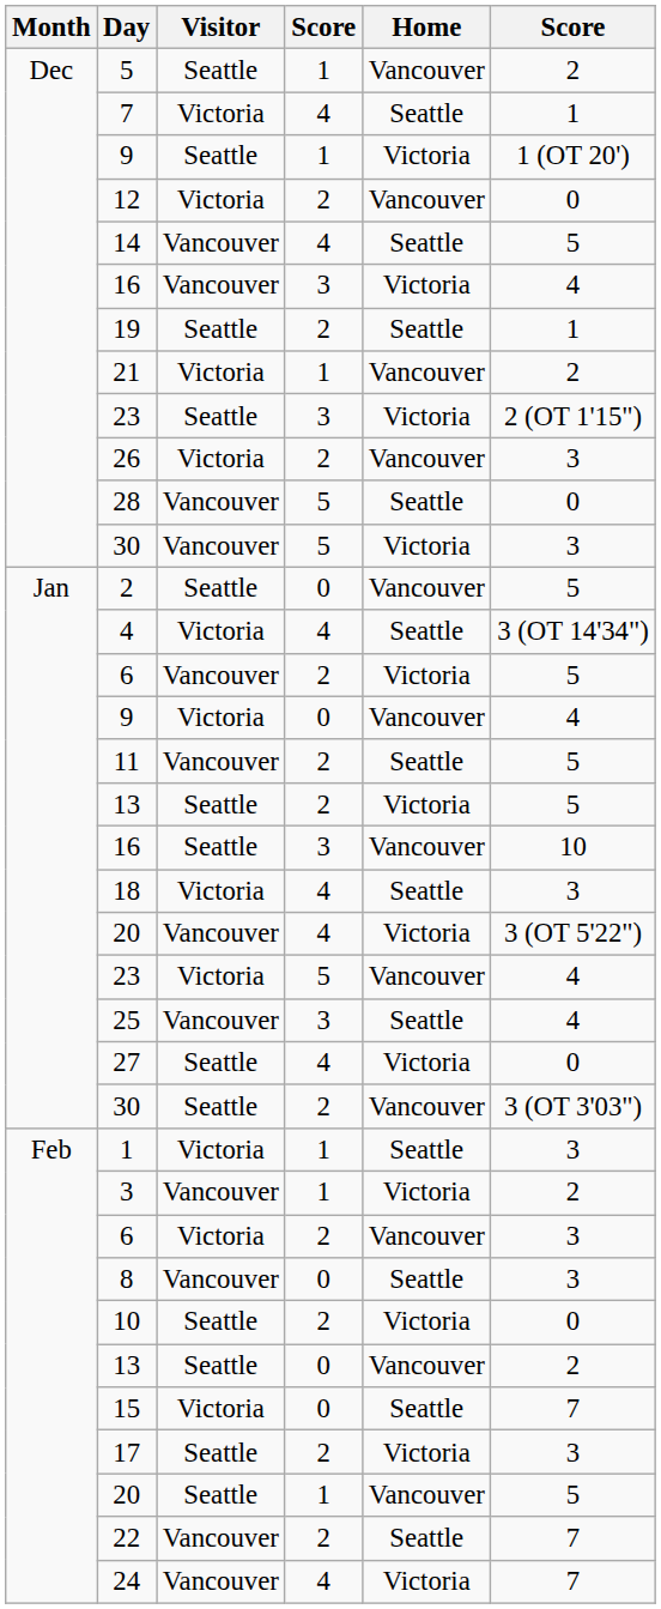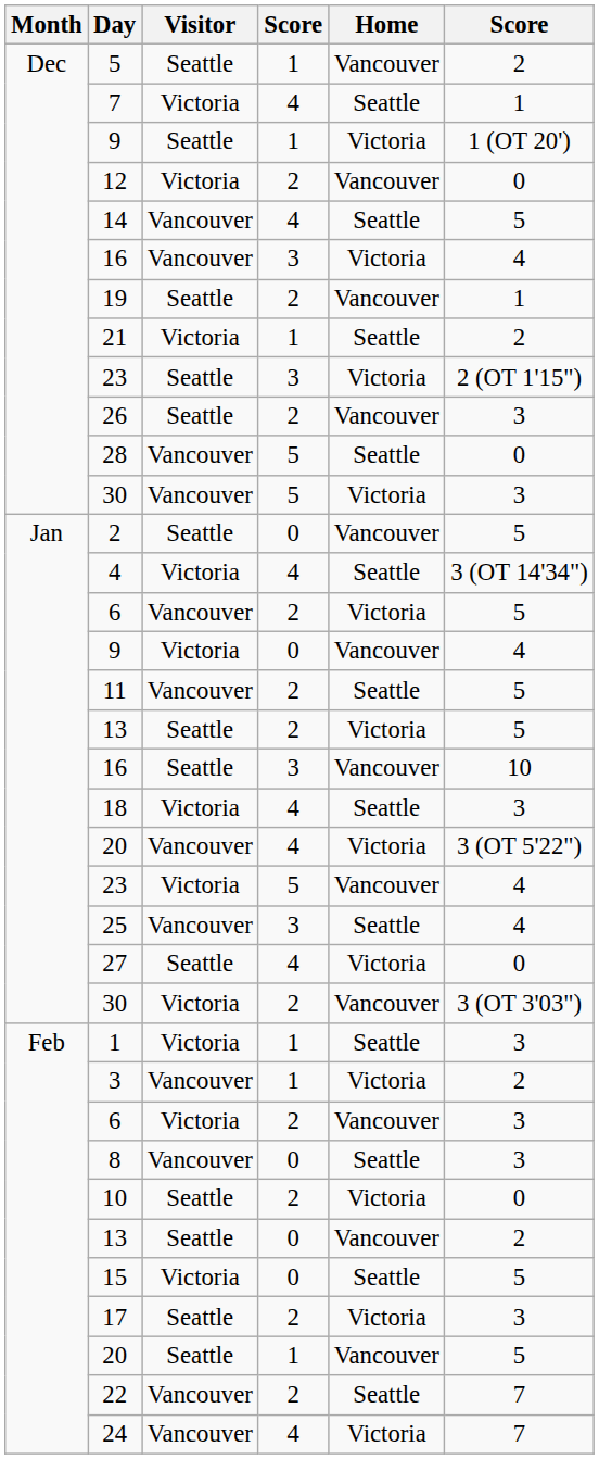19 | Home: Seattle -> Vancouver
21 | Home: Vancouver -> Seattle
26 | Visitor: Victoria -> Seattle
Jan / 30 | Visitor: Seattle -> Victoria
15 | column 6: 7 -> 5
